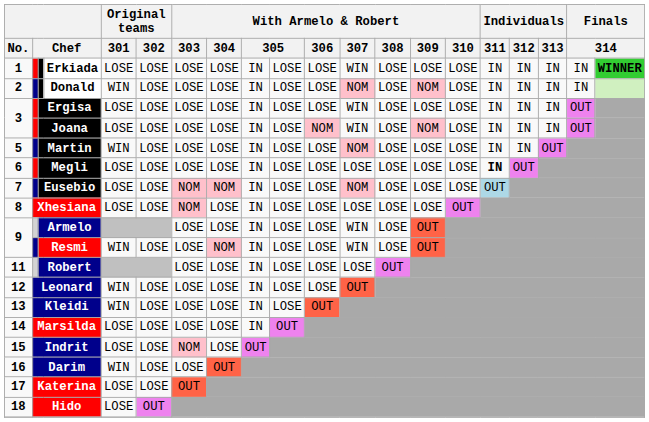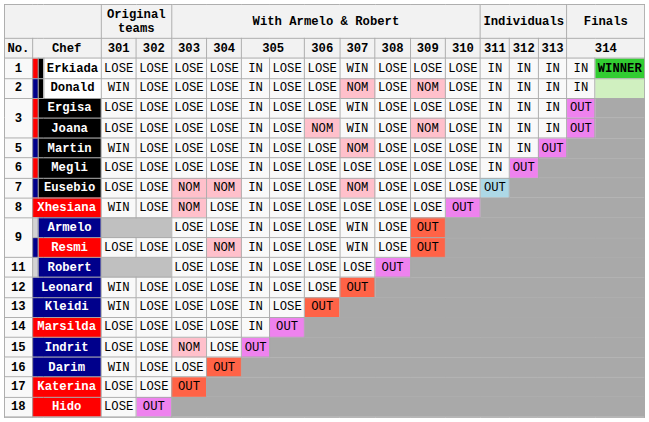Megli | Individuals / 311: bold -> normal
Xhesiana | Original teams / 301: LOSE -> WIN
Resmi | Original teams / 301: WIN -> LOSE
